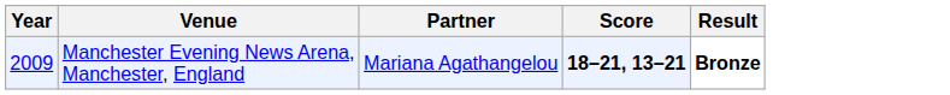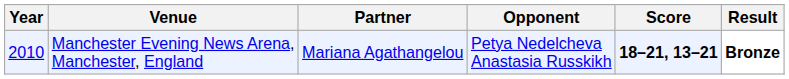+ column: Opponent | Petya Nedelcheva Anastasia Russkikh
Manchester Evening News Arena, Manchester, England | Year: 2009 -> 2010
